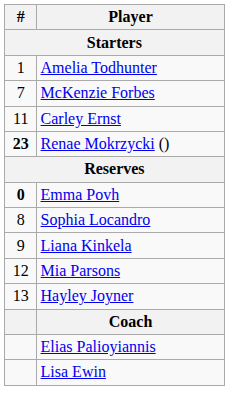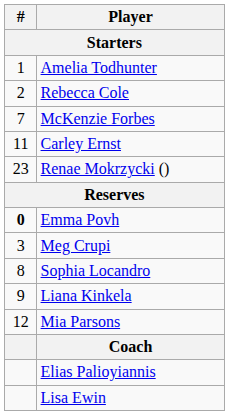+ row: 2 | Rebecca Cole
Renae Mokrzycki () | #: bold -> normal
+ row: 3 | Meg Crupi
- row: 13 | Hayley Joyner
